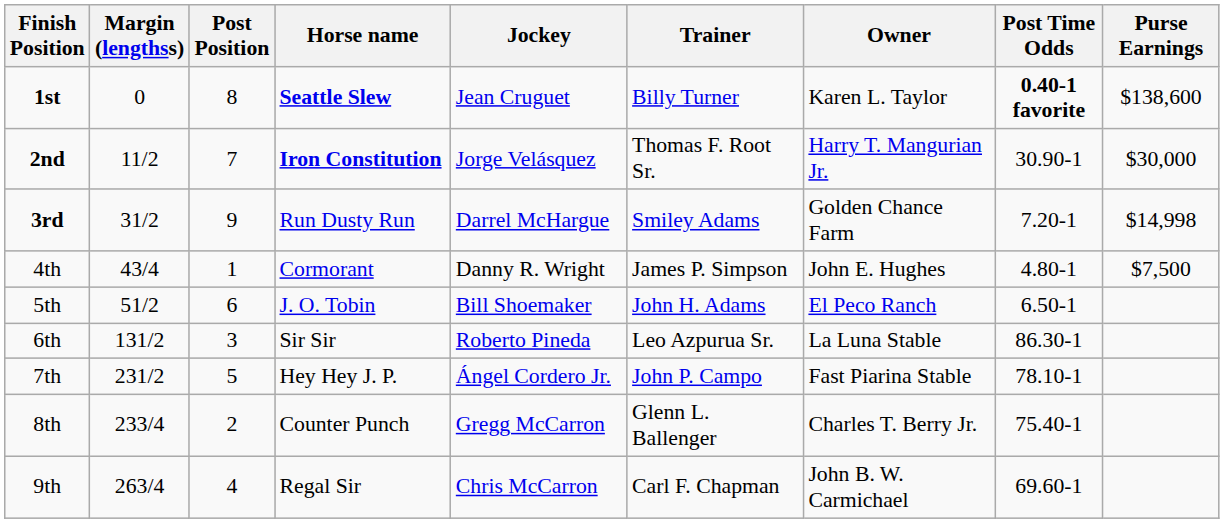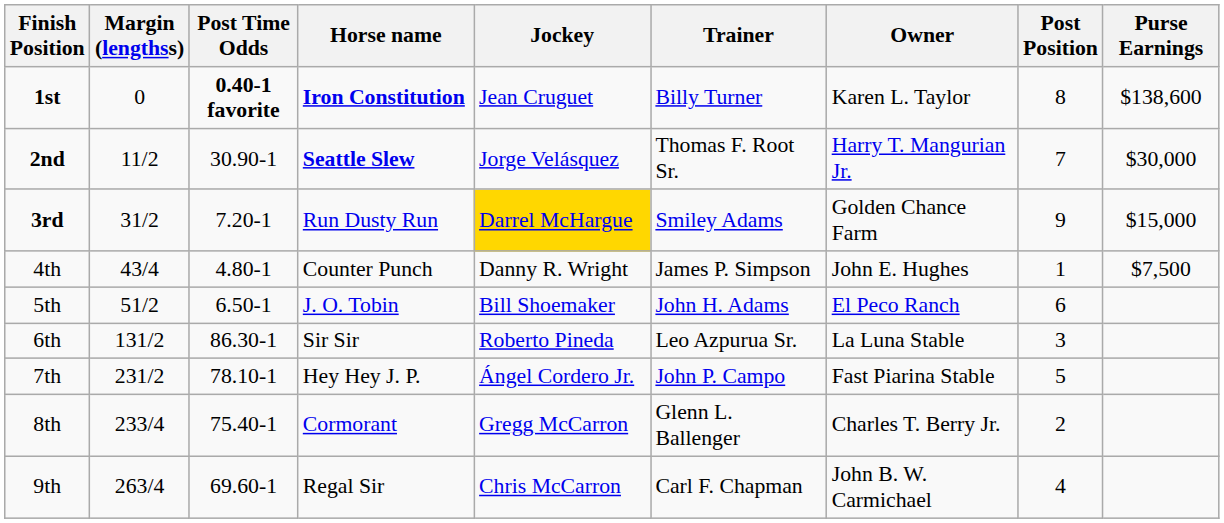columns swapped: Post Position <-> Post Time Odds
1st | Horse name: Seattle Slew -> Iron Constitution
2nd | Horse name: Iron Constitution -> Seattle Slew
3rd | Jockey: no background -> gold background
3rd | Purse Earnings: $14,998 -> $15,000
4th | Horse name: Cormorant -> Counter Punch
8th | Horse name: Counter Punch -> Cormorant
